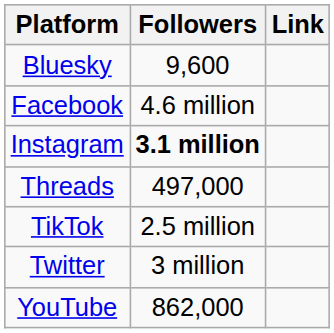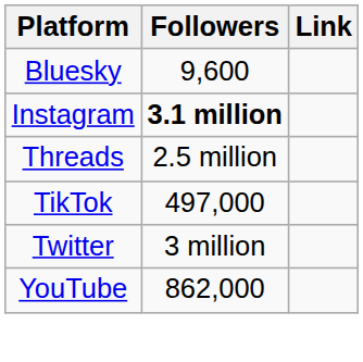- row: Facebook | 4.6 million
Threads | Followers: 497,000 -> 2.5 million
TikTok | Followers: 2.5 million -> 497,000
